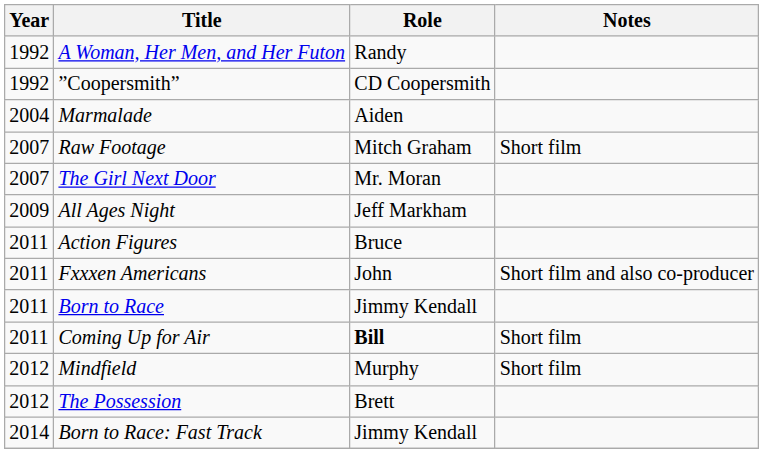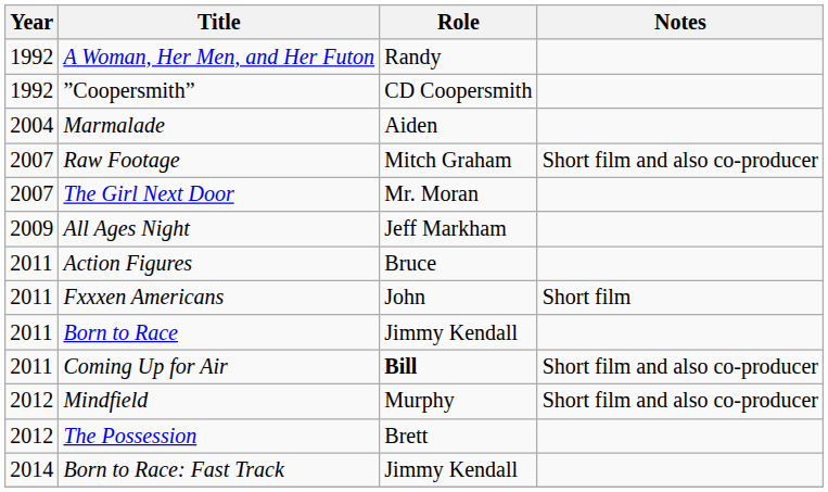Raw Footage | Notes: Short film -> Short film and also co-producer
Fxxxen Americans | Notes: Short film and also co-producer -> Short film
Coming Up for Air | Notes: Short film -> Short film and also co-producer
Mindfield | Notes: Short film -> Short film and also co-producer
